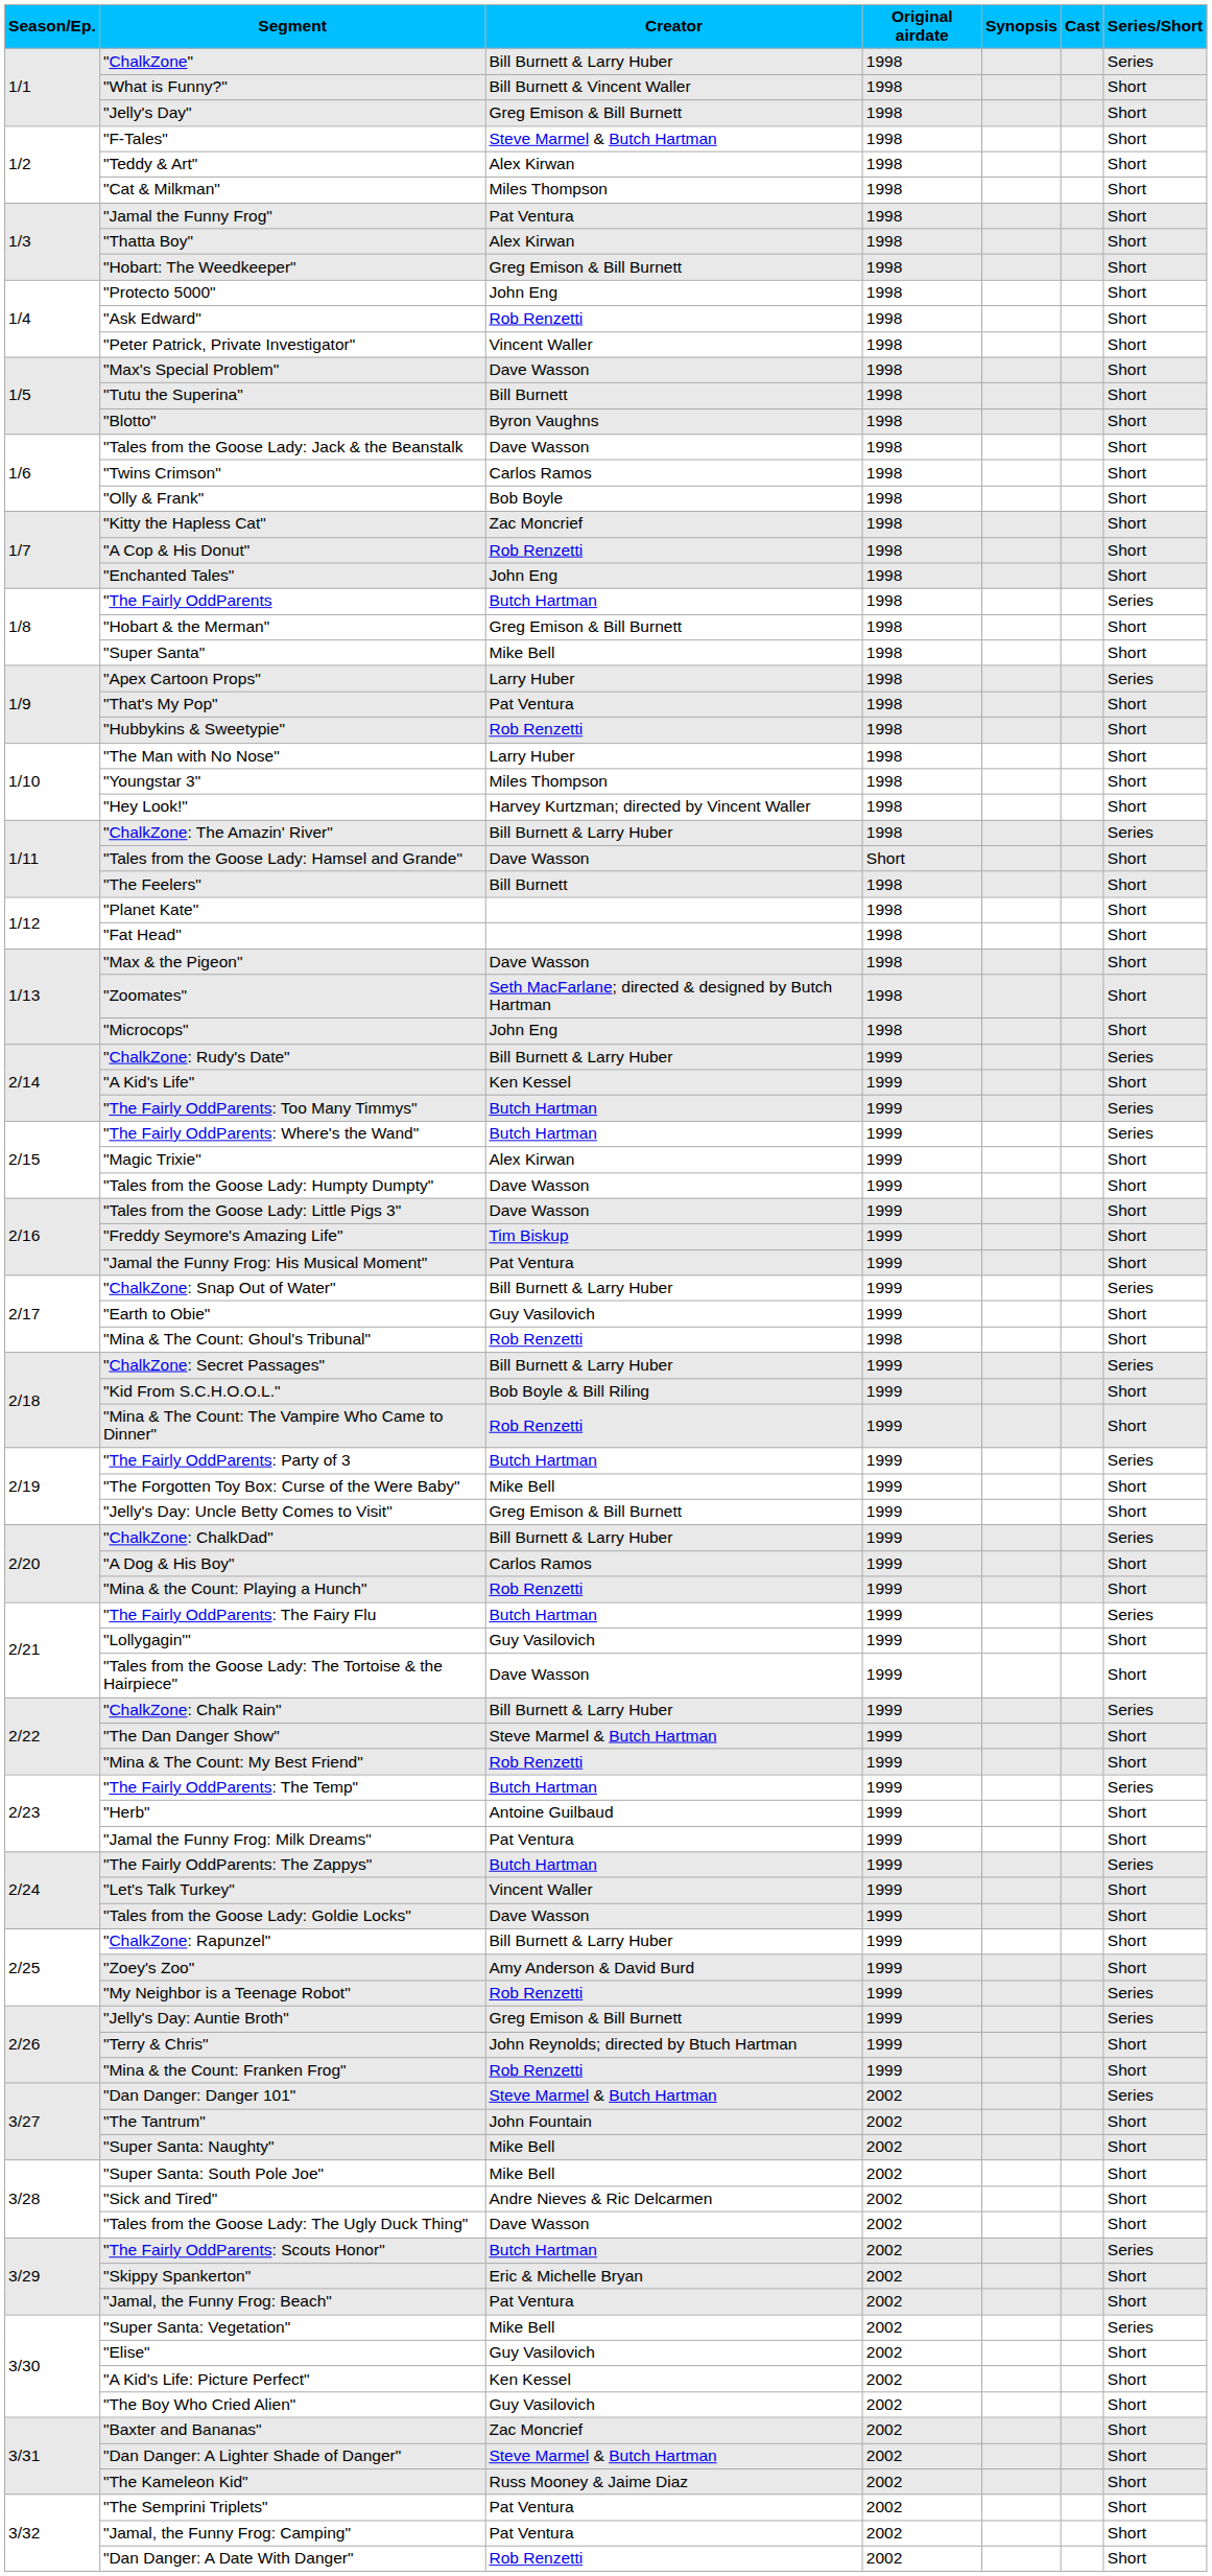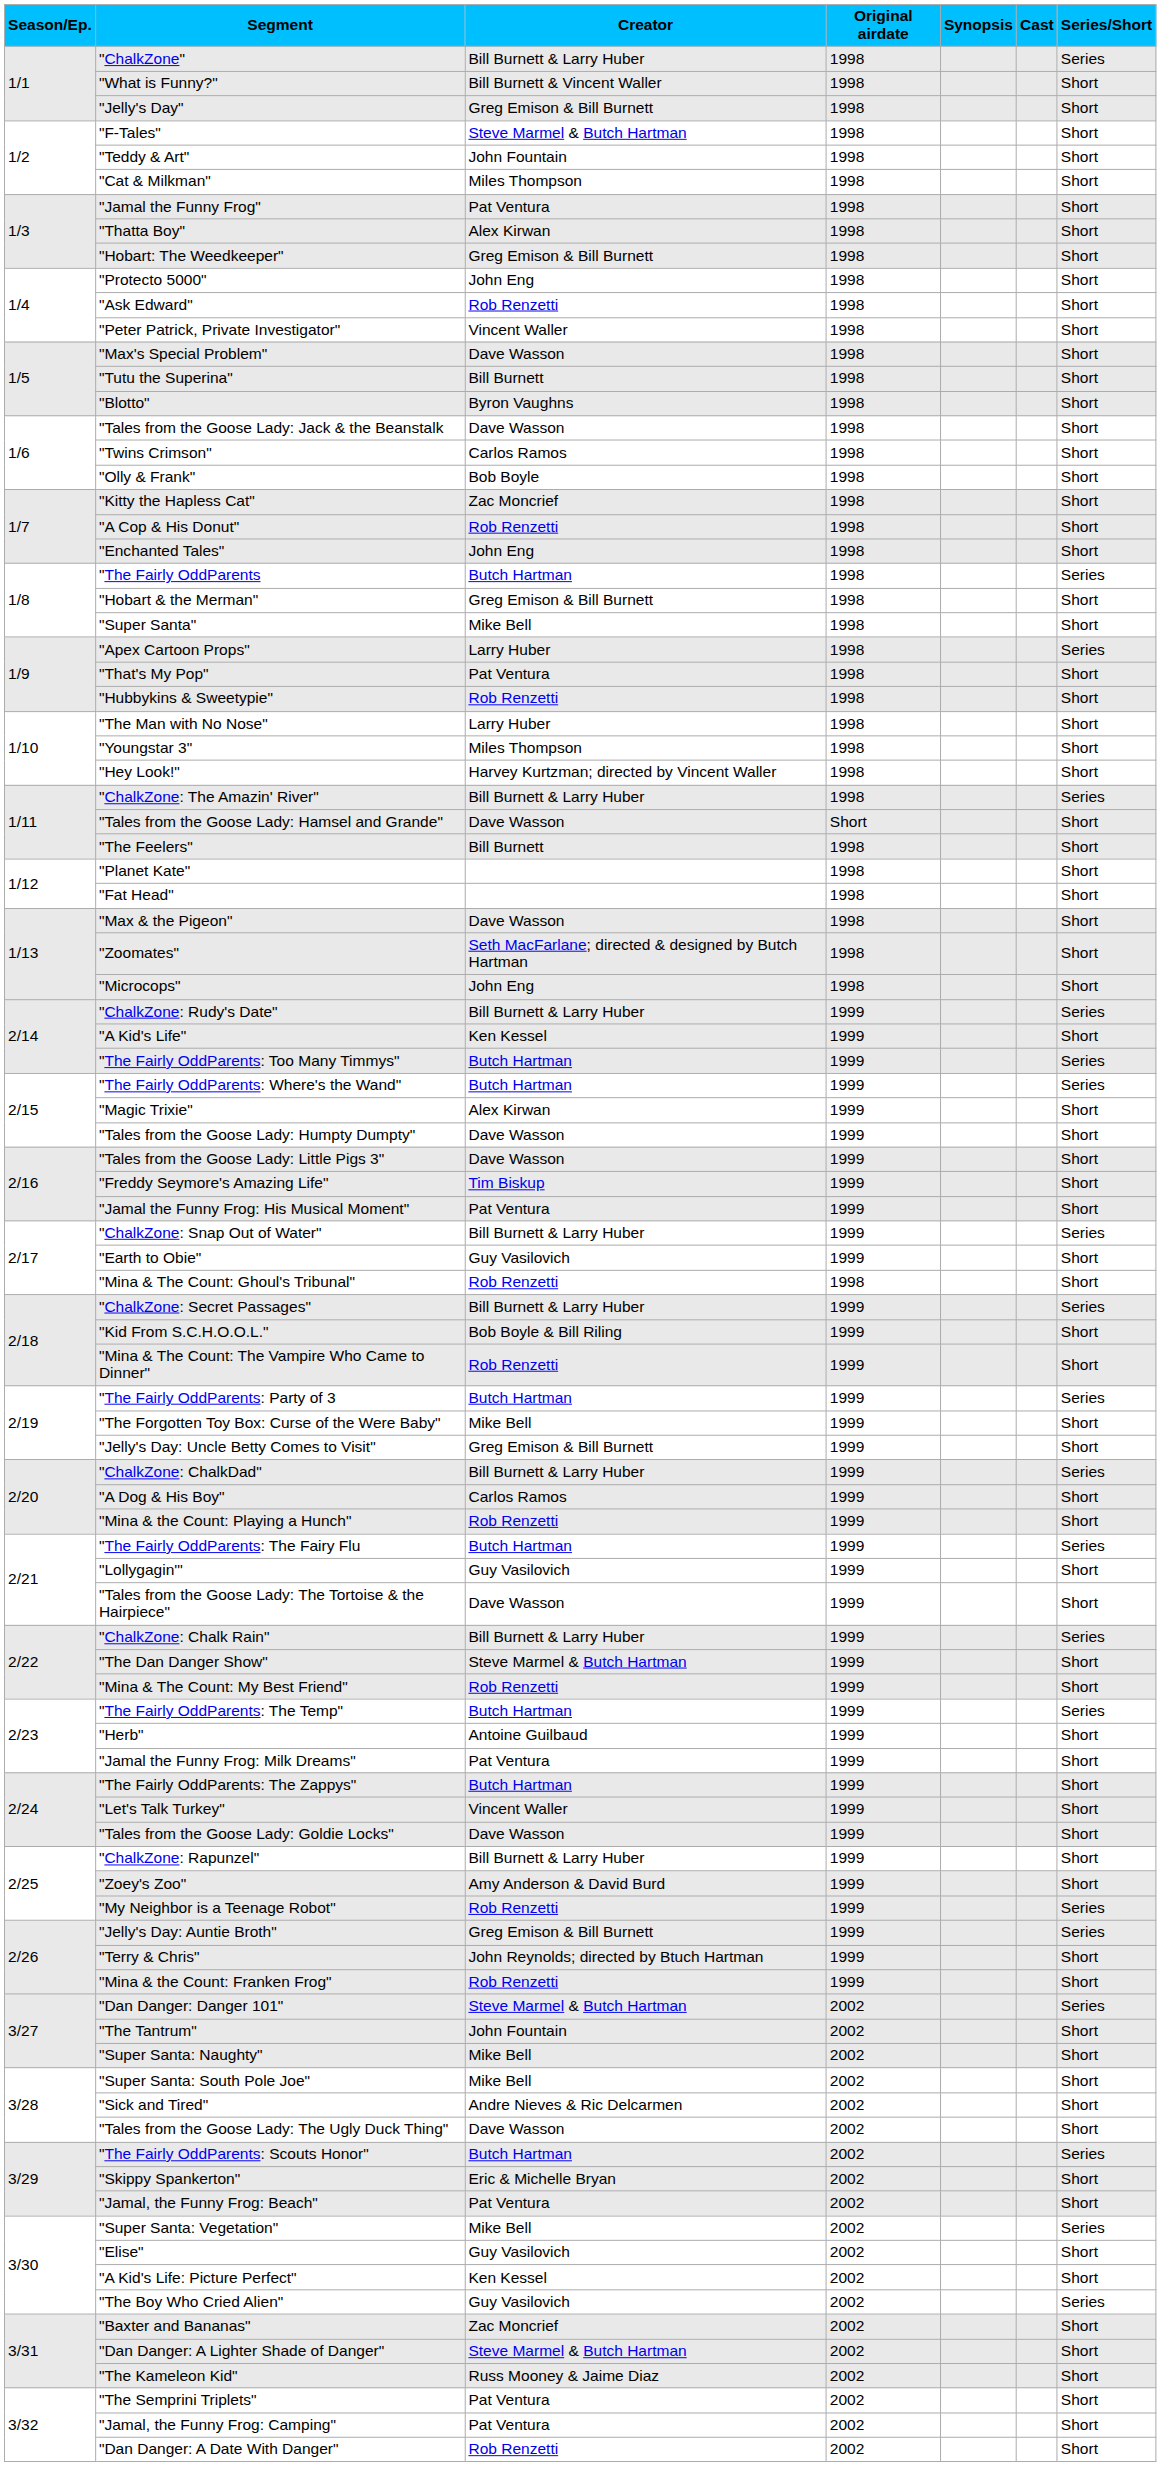"Teddy & Art" | Creator: Alex Kirwan -> John Fountain
"The Fairly OddParents: The Zappys" | Series/Short: Series -> Short
"The Boy Who Cried Alien" | Series/Short: Short -> Series
